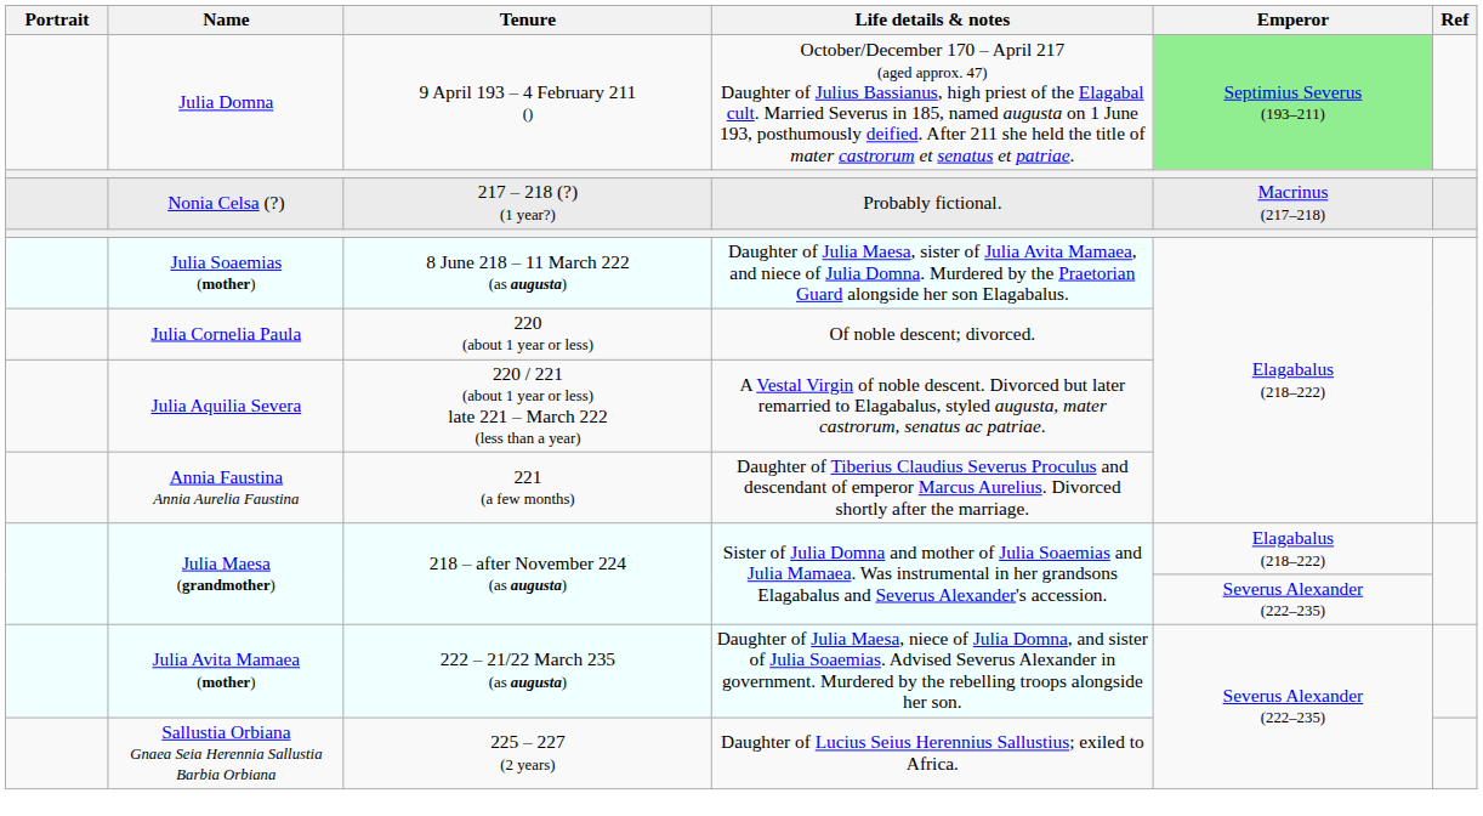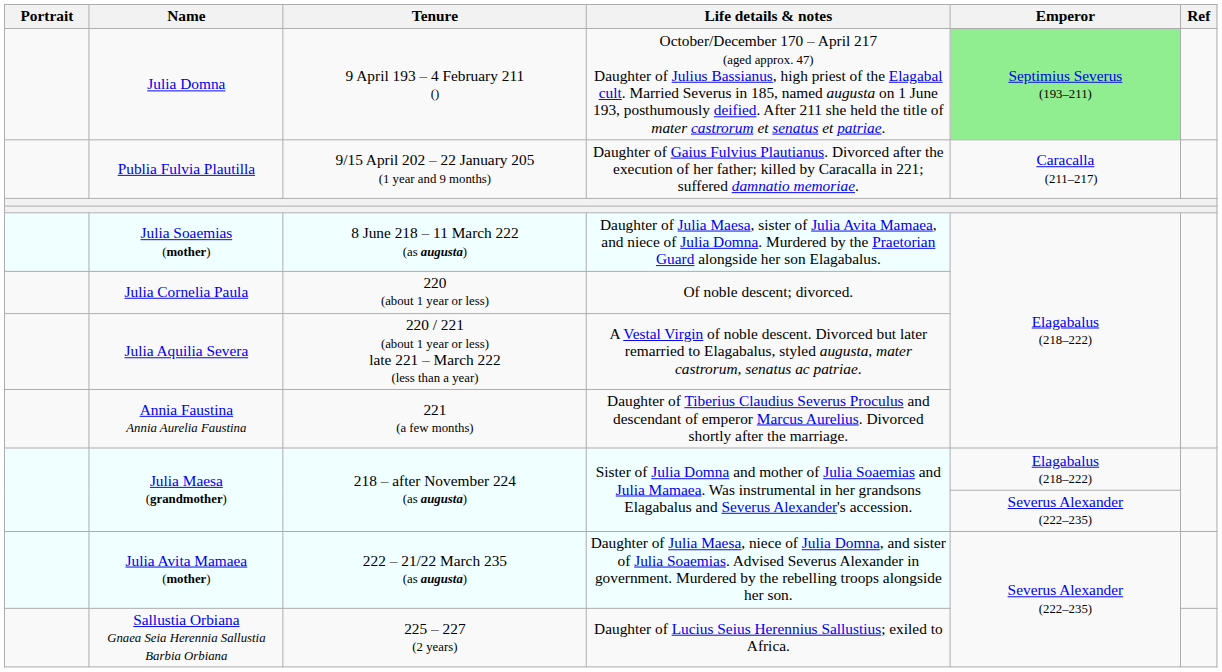+ row: Publia Fulvia Plautilla | 9/15 April 202 – 22 January 205 (1 year and 9 months) | Daughter of Gaius Fulvius Plautianus. Divorced after the execution of her father; killed by Caracalla in 221; suffered damnatio memoriae. | Caracalla (211–217)
- row: Nonia Celsa (?) | 217 – 218 (?) (1 year?) | Probably fictional. | Macrinus (217–218)
